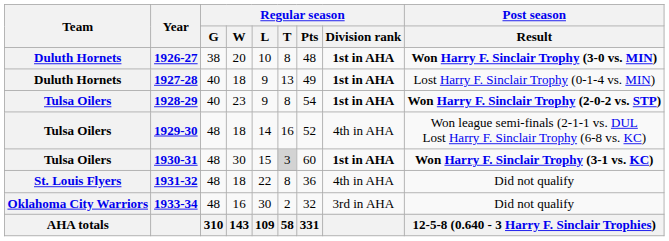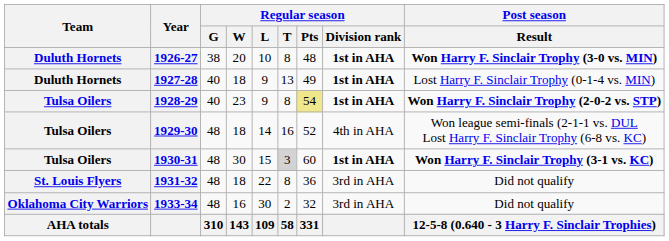1928-29 | Regular season / Pts: no background -> khaki background
1931-32 | Regular season / Division rank: 4th in AHA -> 3rd in AHA
